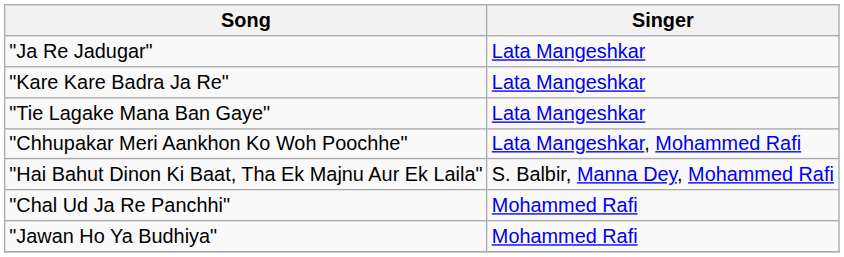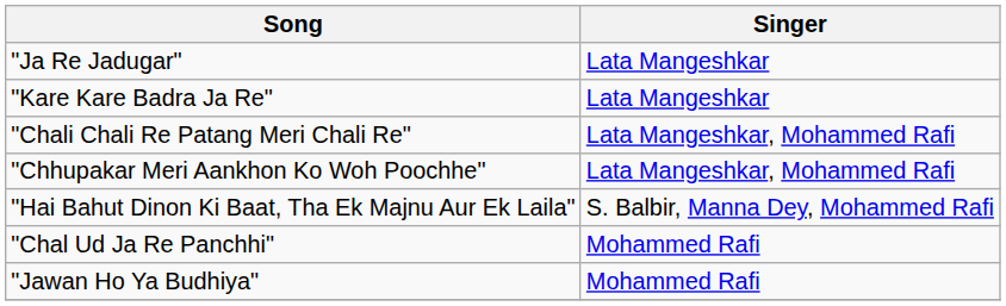- row: "Tie Lagake Mana Ban Gaye" | Lata Mangeshkar
+ row: "Chali Chali Re Patang Meri Chali Re" | Lata Mangeshkar, Mohammed Rafi
